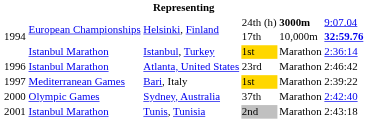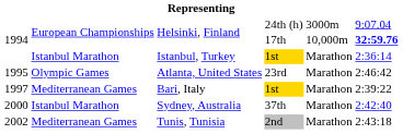Helsinki, Finland / 24th (h) | column 5: bold -> normal
Atlanta, United States | column 1: 1996 -> 1995
Atlanta, United States | column 2: Istanbul Marathon -> Olympic Games
Sydney, Australia | column 2: Olympic Games -> Istanbul Marathon
Tunis, Tunisia | column 1: 2001 -> 2002
Tunis, Tunisia | column 2: Istanbul Marathon -> Mediterranean Games
